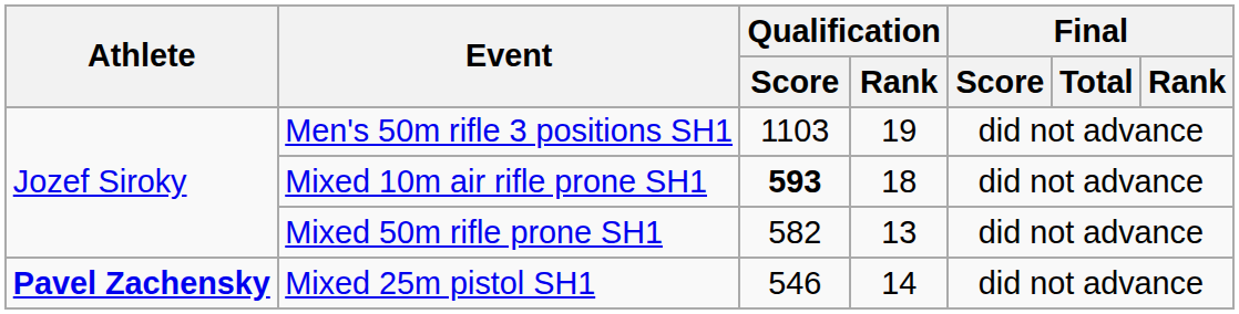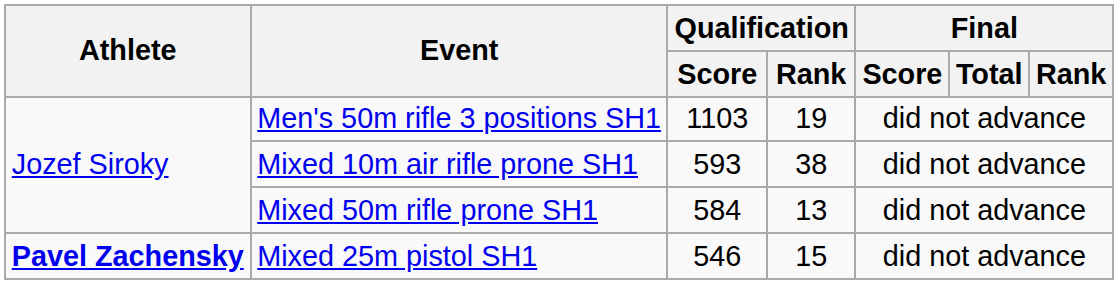Mixed 10m air rifle prone SH1 | Qualification / Score: bold -> normal
Mixed 10m air rifle prone SH1 | Qualification / Rank: 18 -> 38
Mixed 50m rifle prone SH1 | Qualification / Score: 582 -> 584
Mixed 25m pistol SH1 | Qualification / Rank: 14 -> 15
